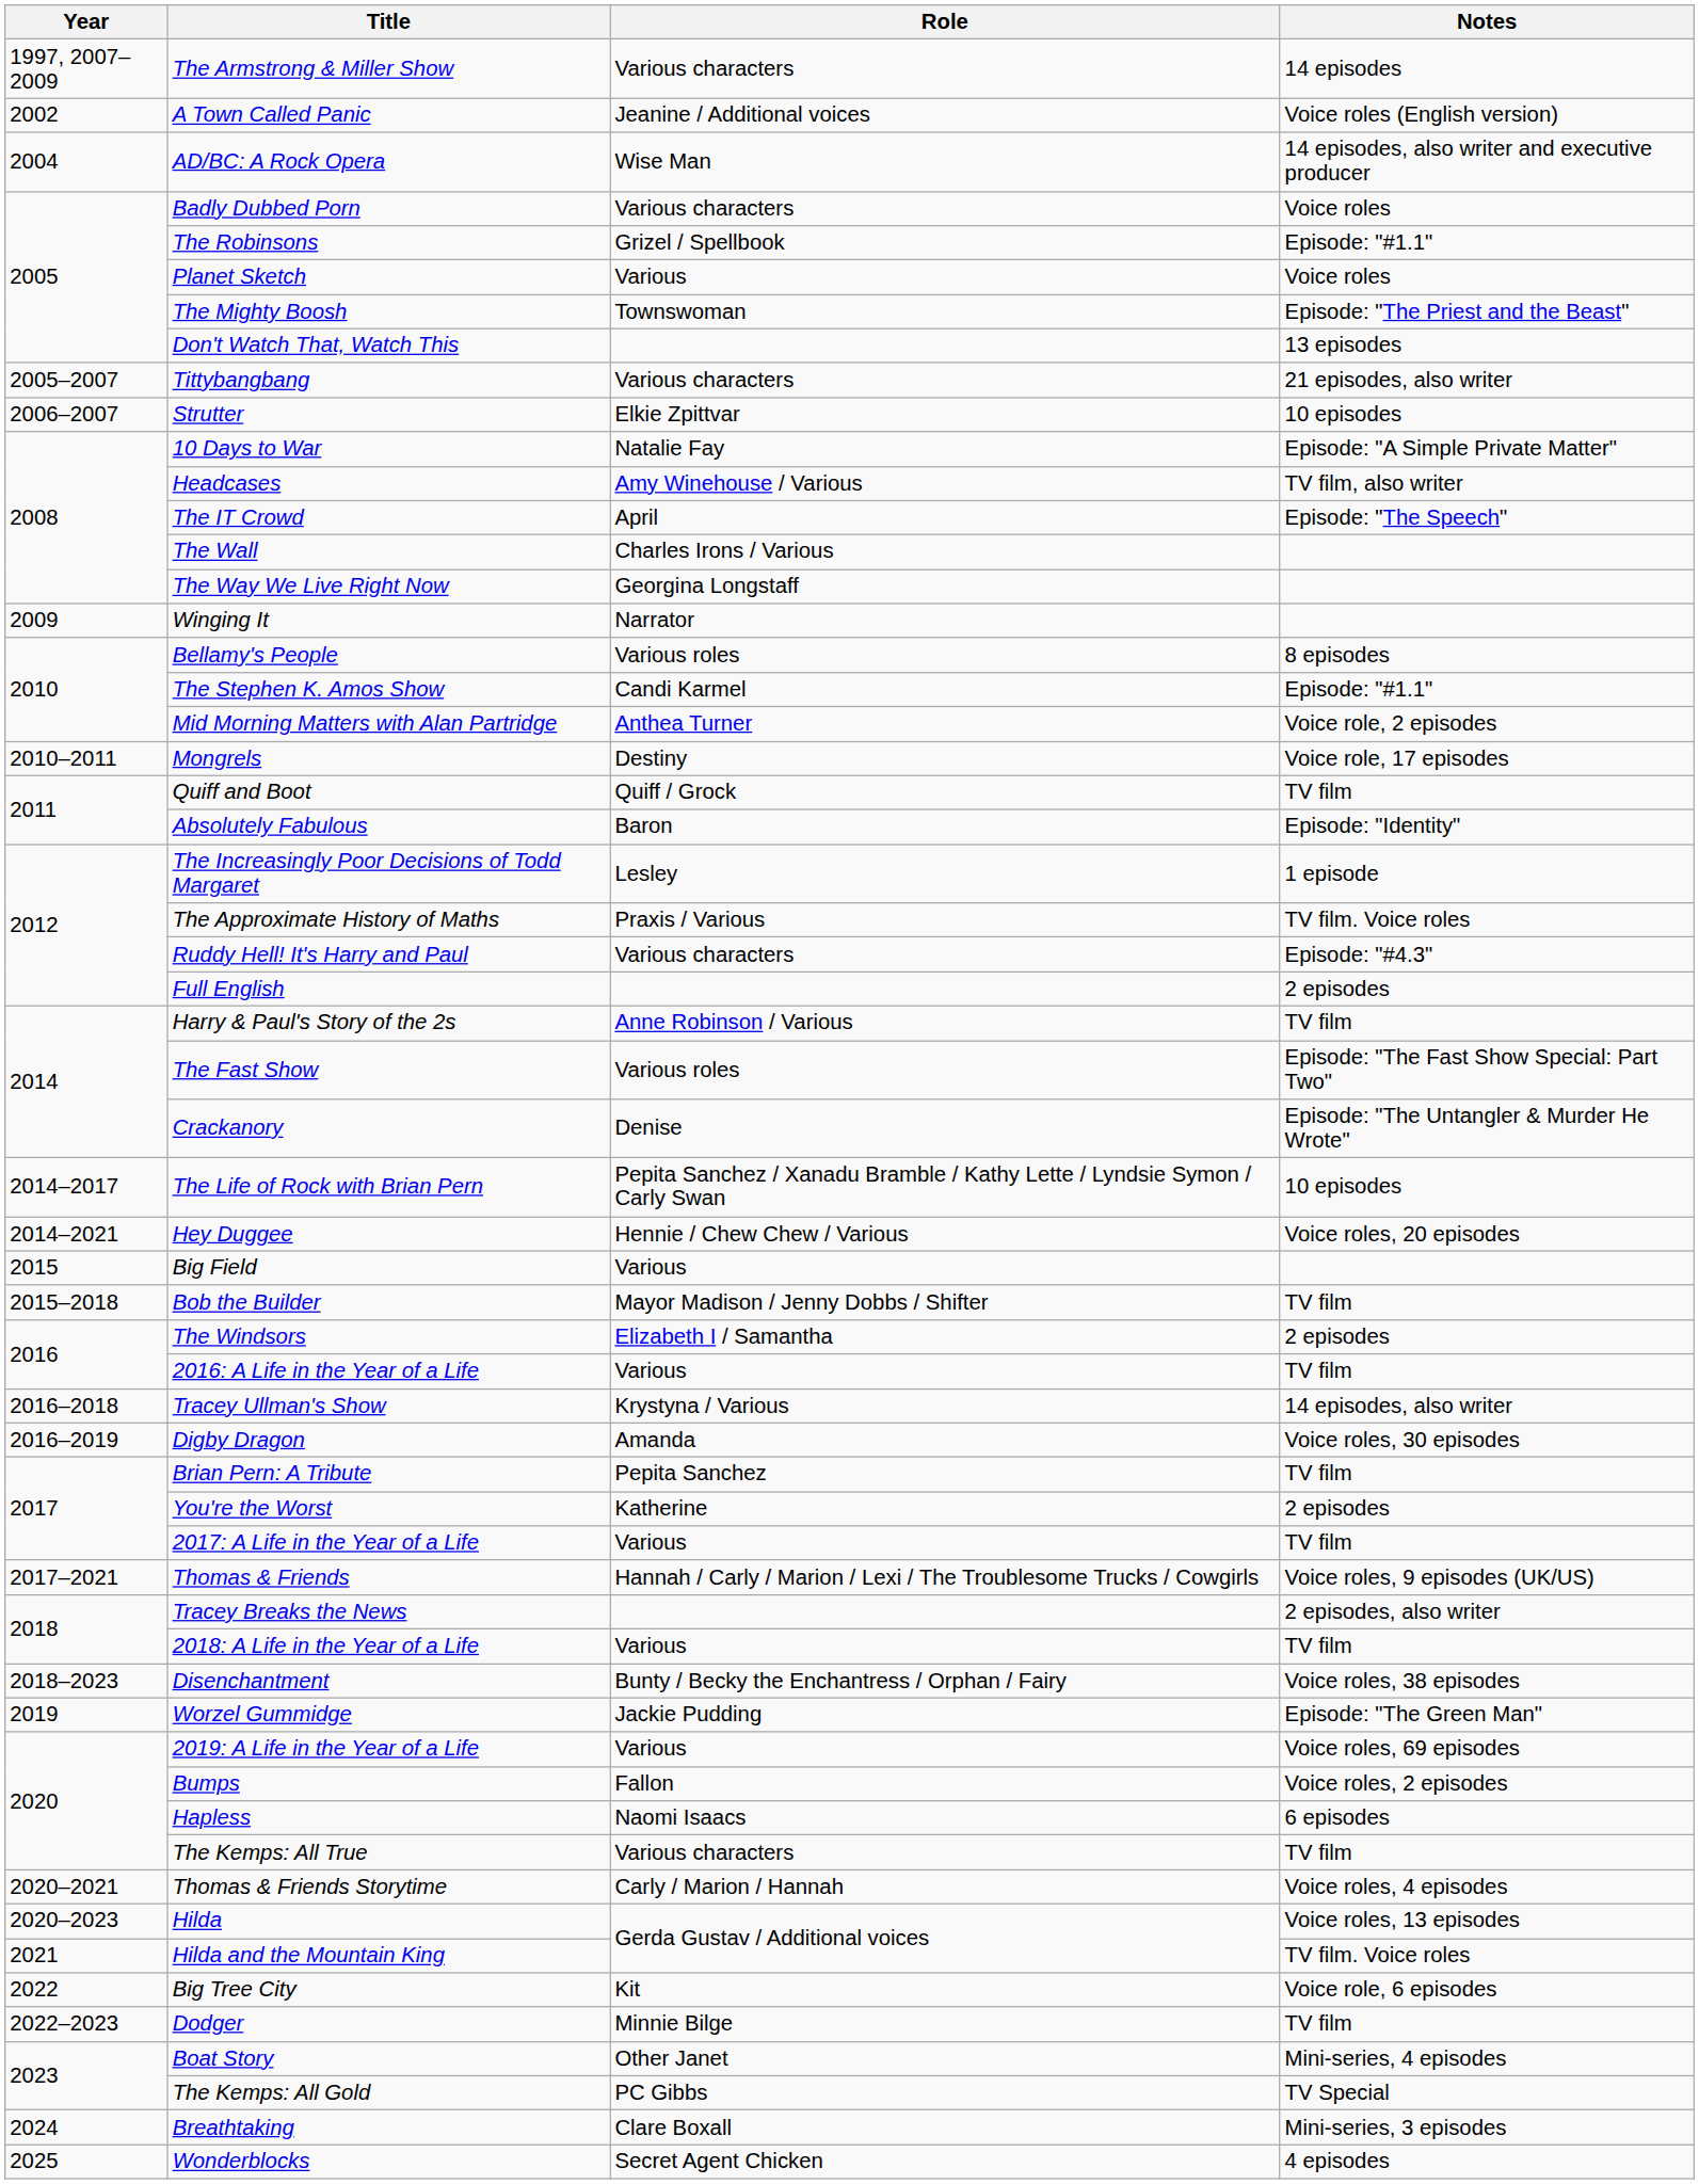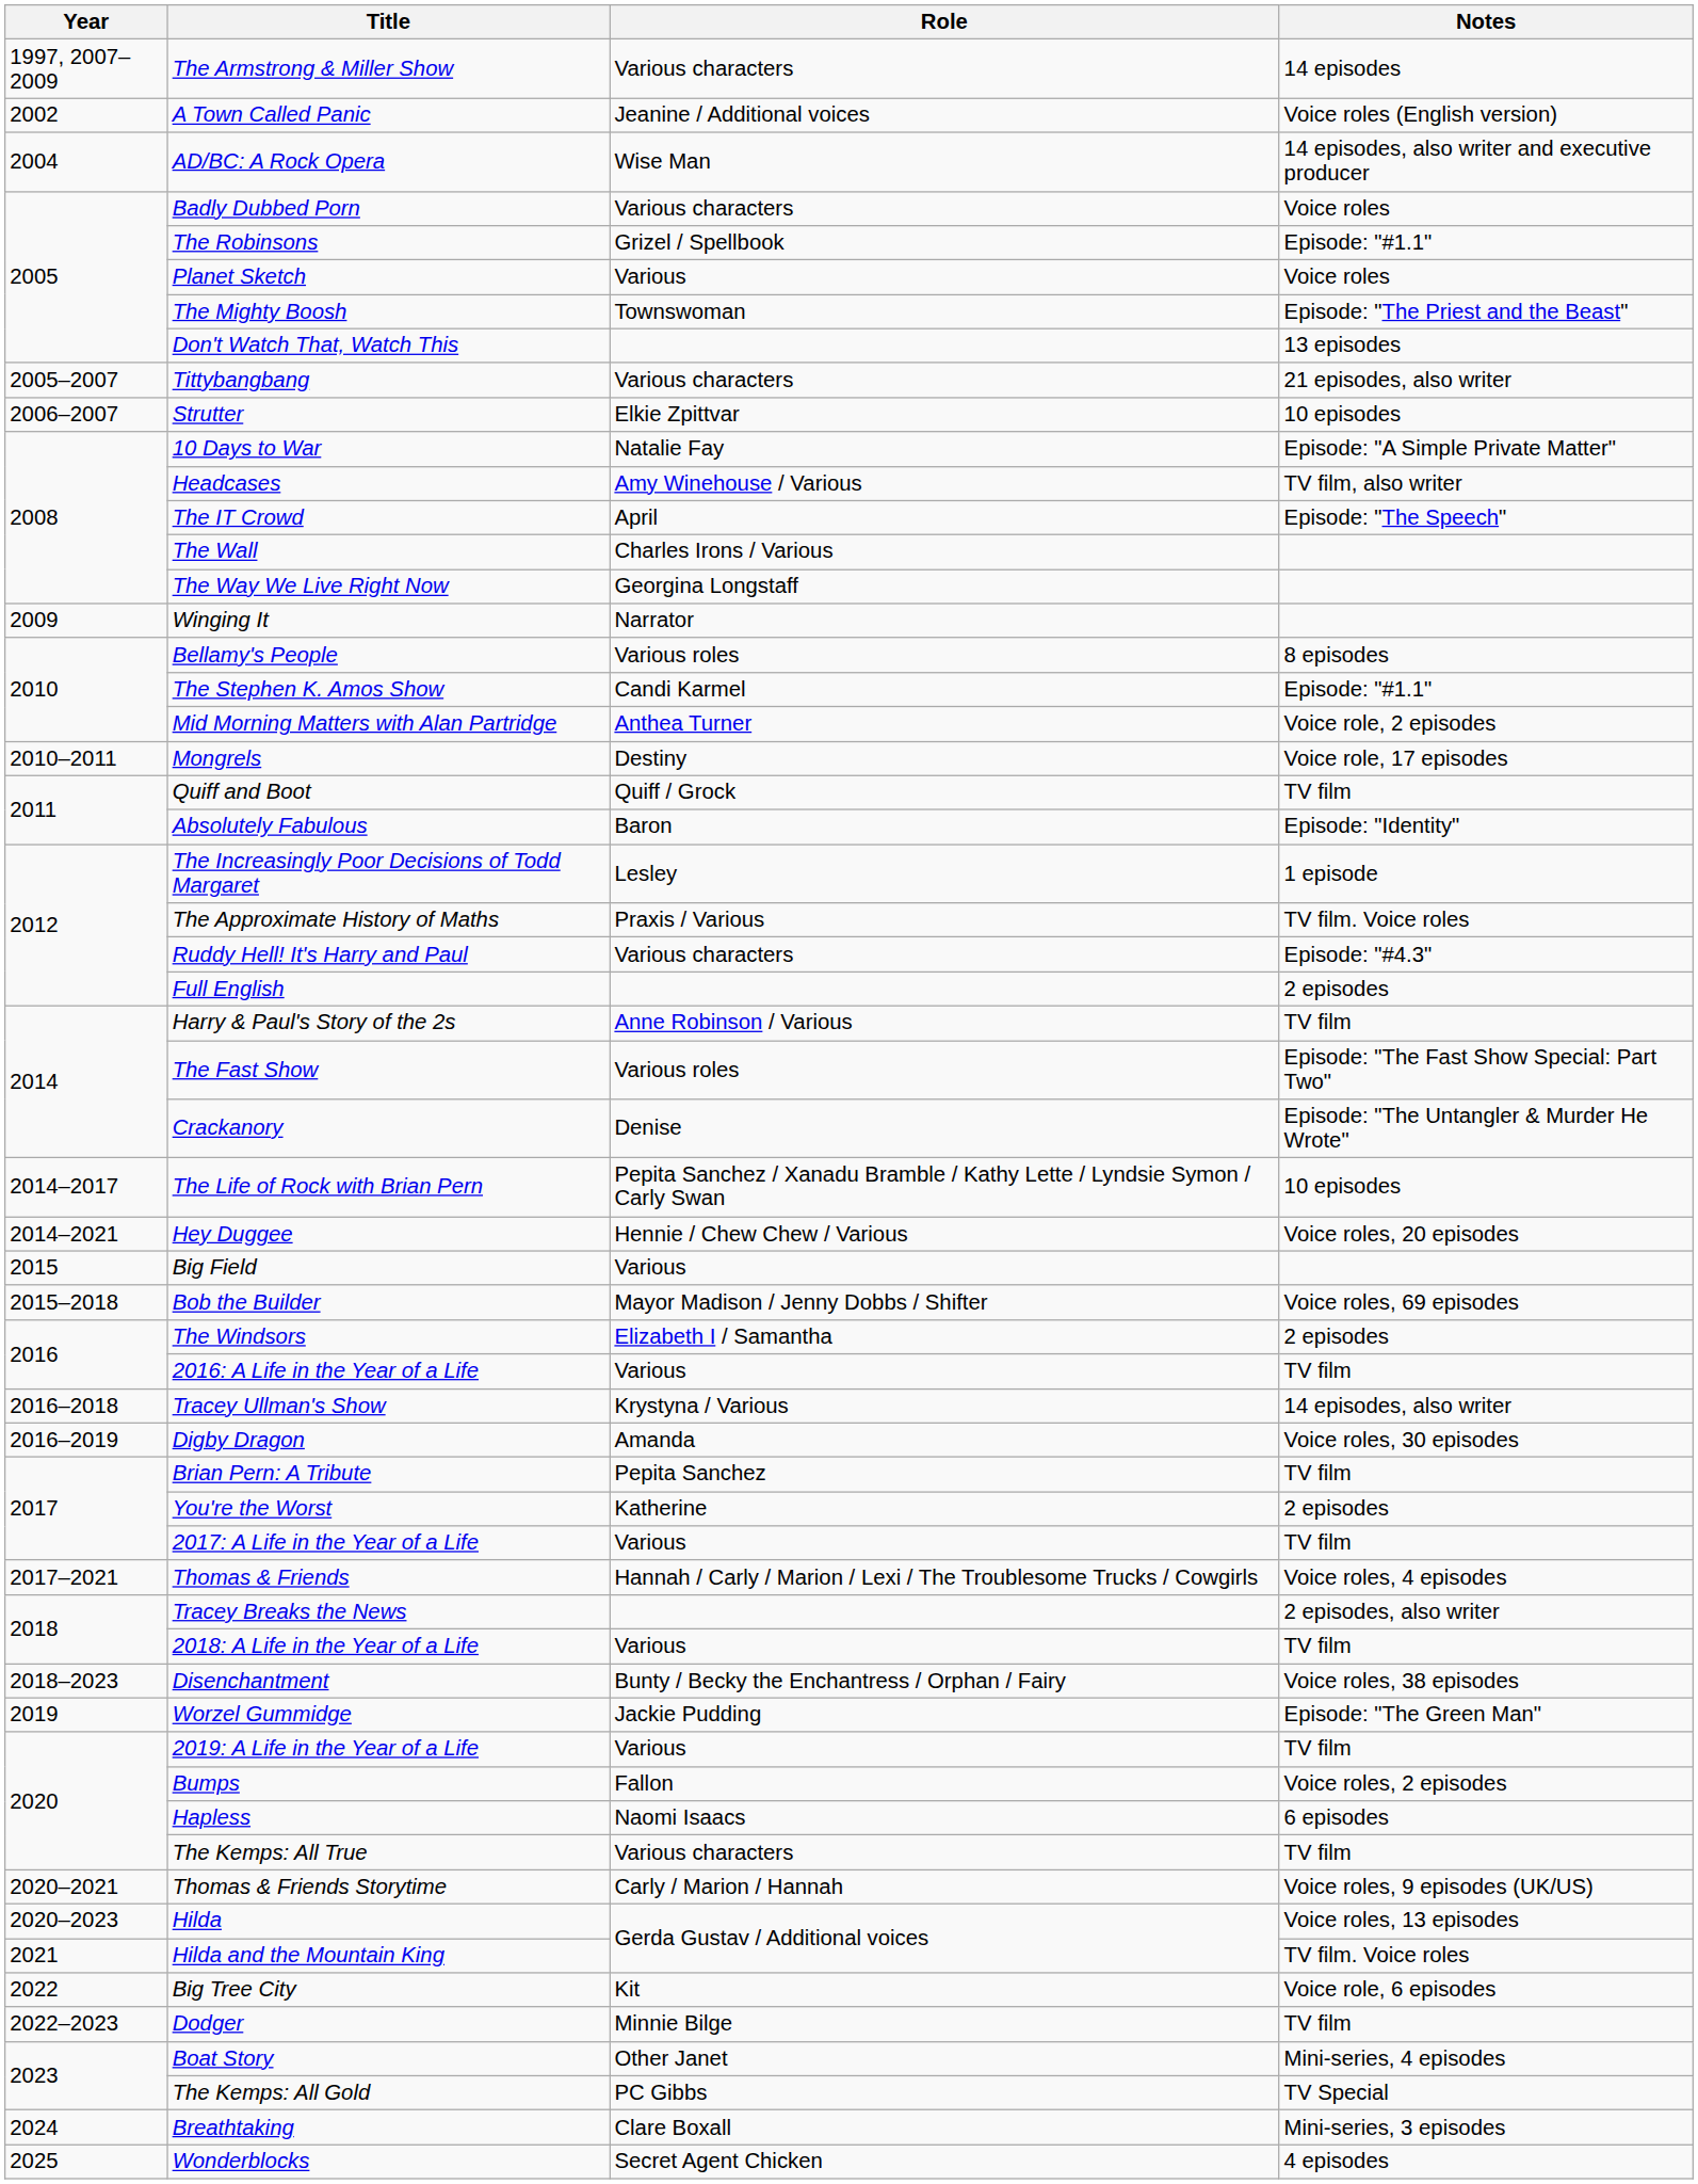Bob the Builder | Notes: TV film -> Voice roles, 69 episodes
Thomas & Friends | Notes: Voice roles, 9 episodes (UK/US) -> Voice roles, 4 episodes
2019: A Life in the Year of a Life | Notes: Voice roles, 69 episodes -> TV film
Thomas & Friends Storytime | Notes: Voice roles, 4 episodes -> Voice roles, 9 episodes (UK/US)
